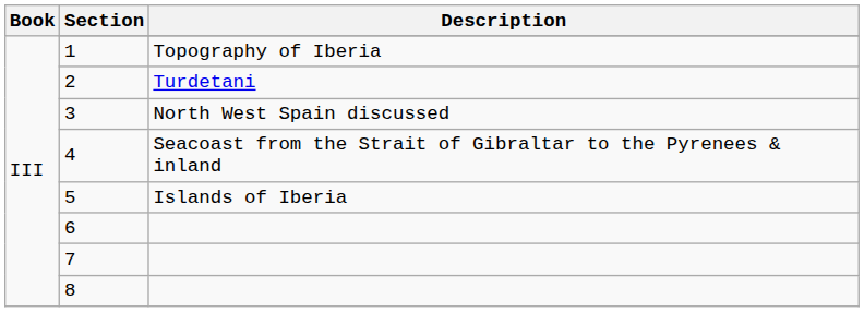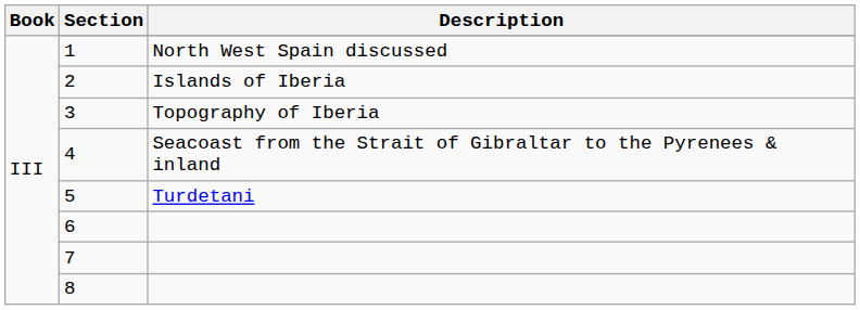1 | Description: Topography of Iberia -> North West Spain discussed
2 | Description: Turdetani -> Islands of Iberia
3 | Description: North West Spain discussed -> Topography of Iberia
5 | Description: Islands of Iberia -> Turdetani
